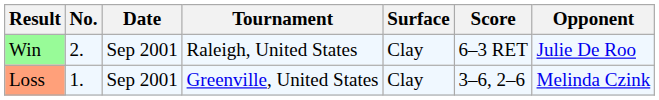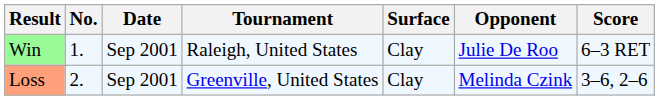columns swapped: Opponent <-> Score
Win | No.: 2. -> 1.
Loss | No.: 1. -> 2.
